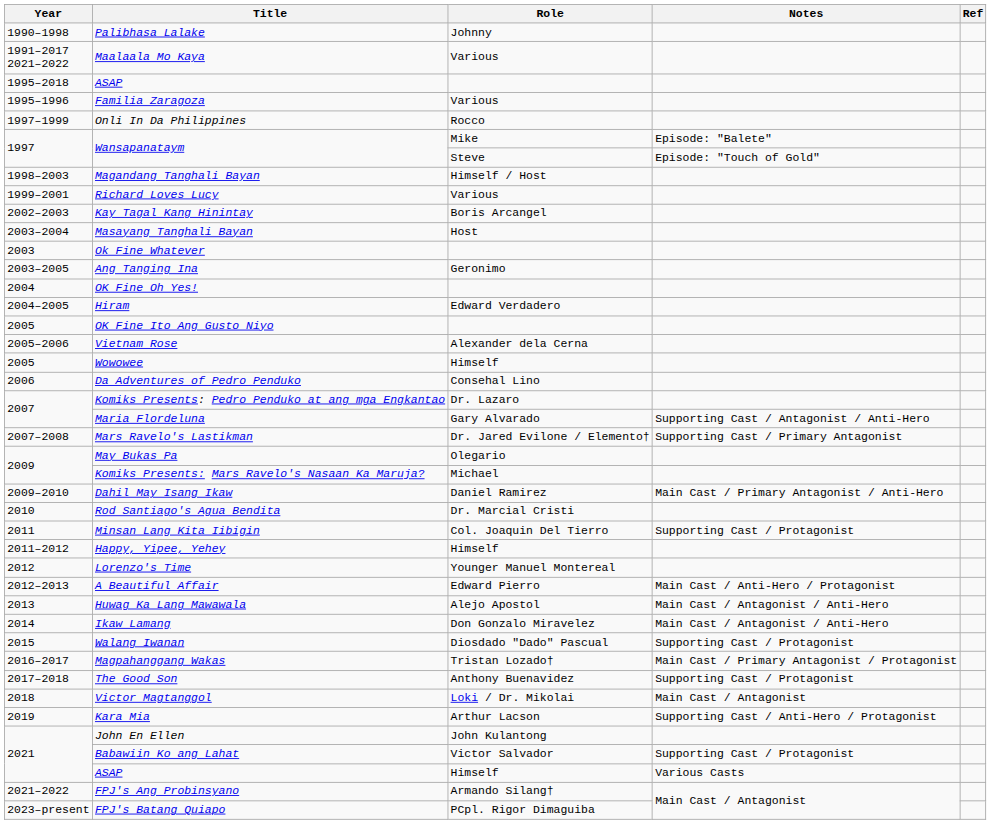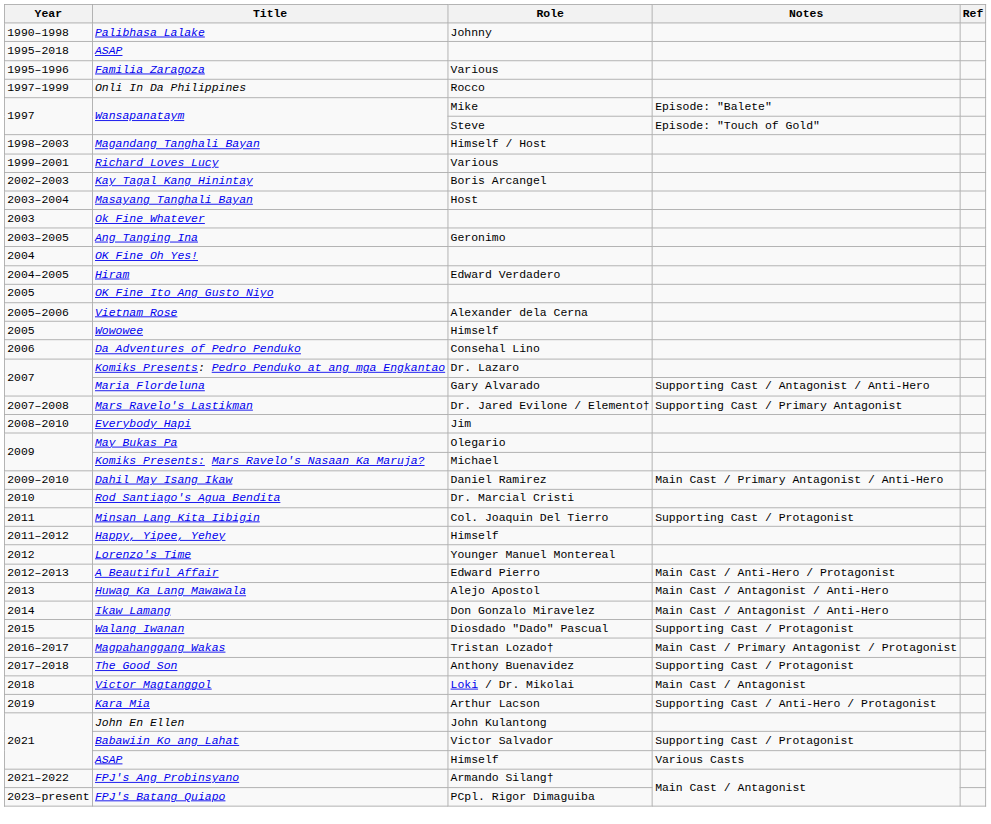- row: 1991–2017 2021–2022 | Maalaala Mo Kaya | Various
+ row: 2008–2010 | Everybody Hapi | Jim
